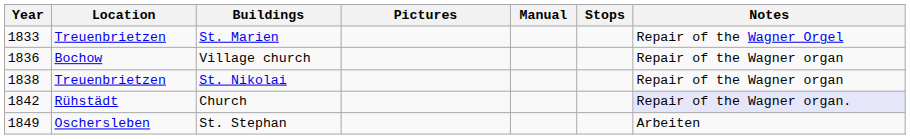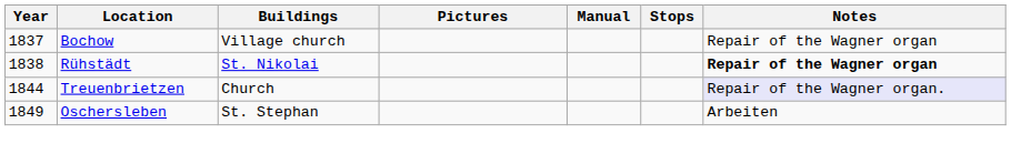- row: 1833 | Treuenbrietzen | St. Marien | Repair of the Wagner Orgel
Village church | Year: 1836 -> 1837
St. Nikolai | Location: Treuenbrietzen -> Rühstädt
St. Nikolai | Notes: normal -> bold
Church | Year: 1842 -> 1844
Church | Location: Rühstädt -> Treuenbrietzen
